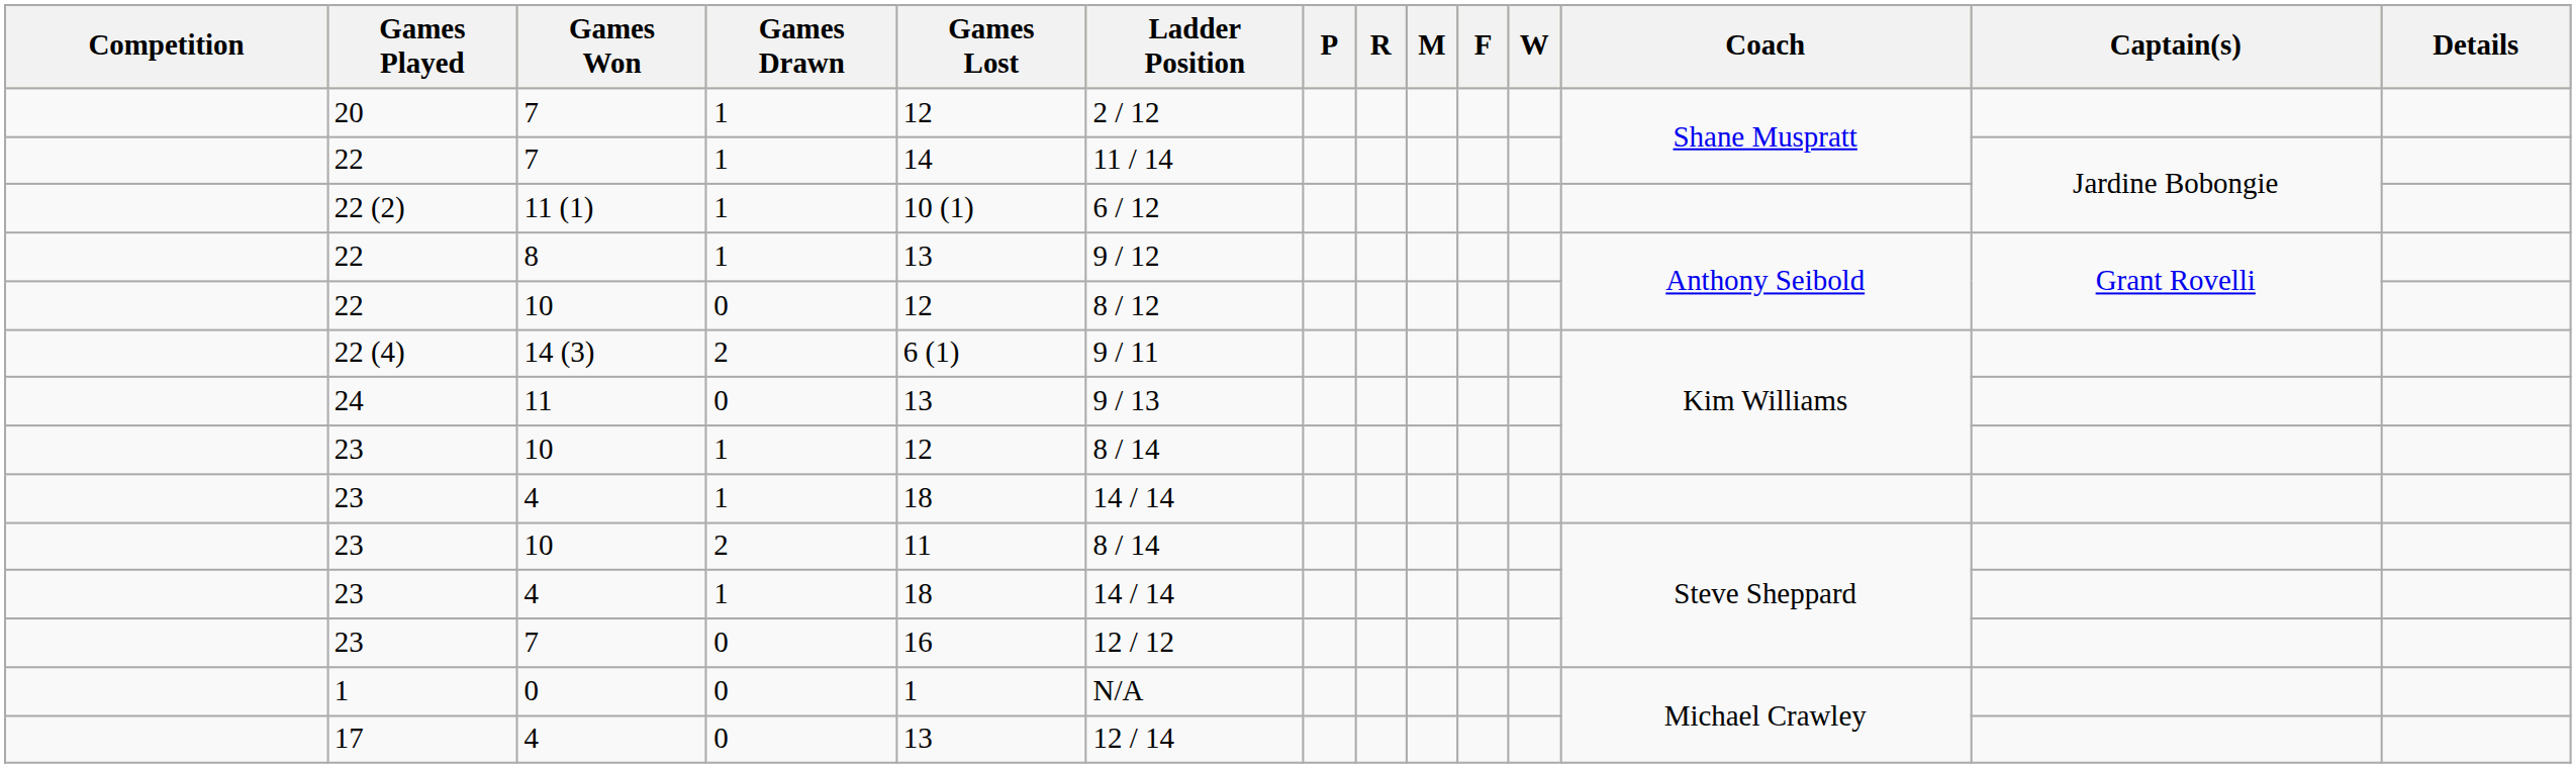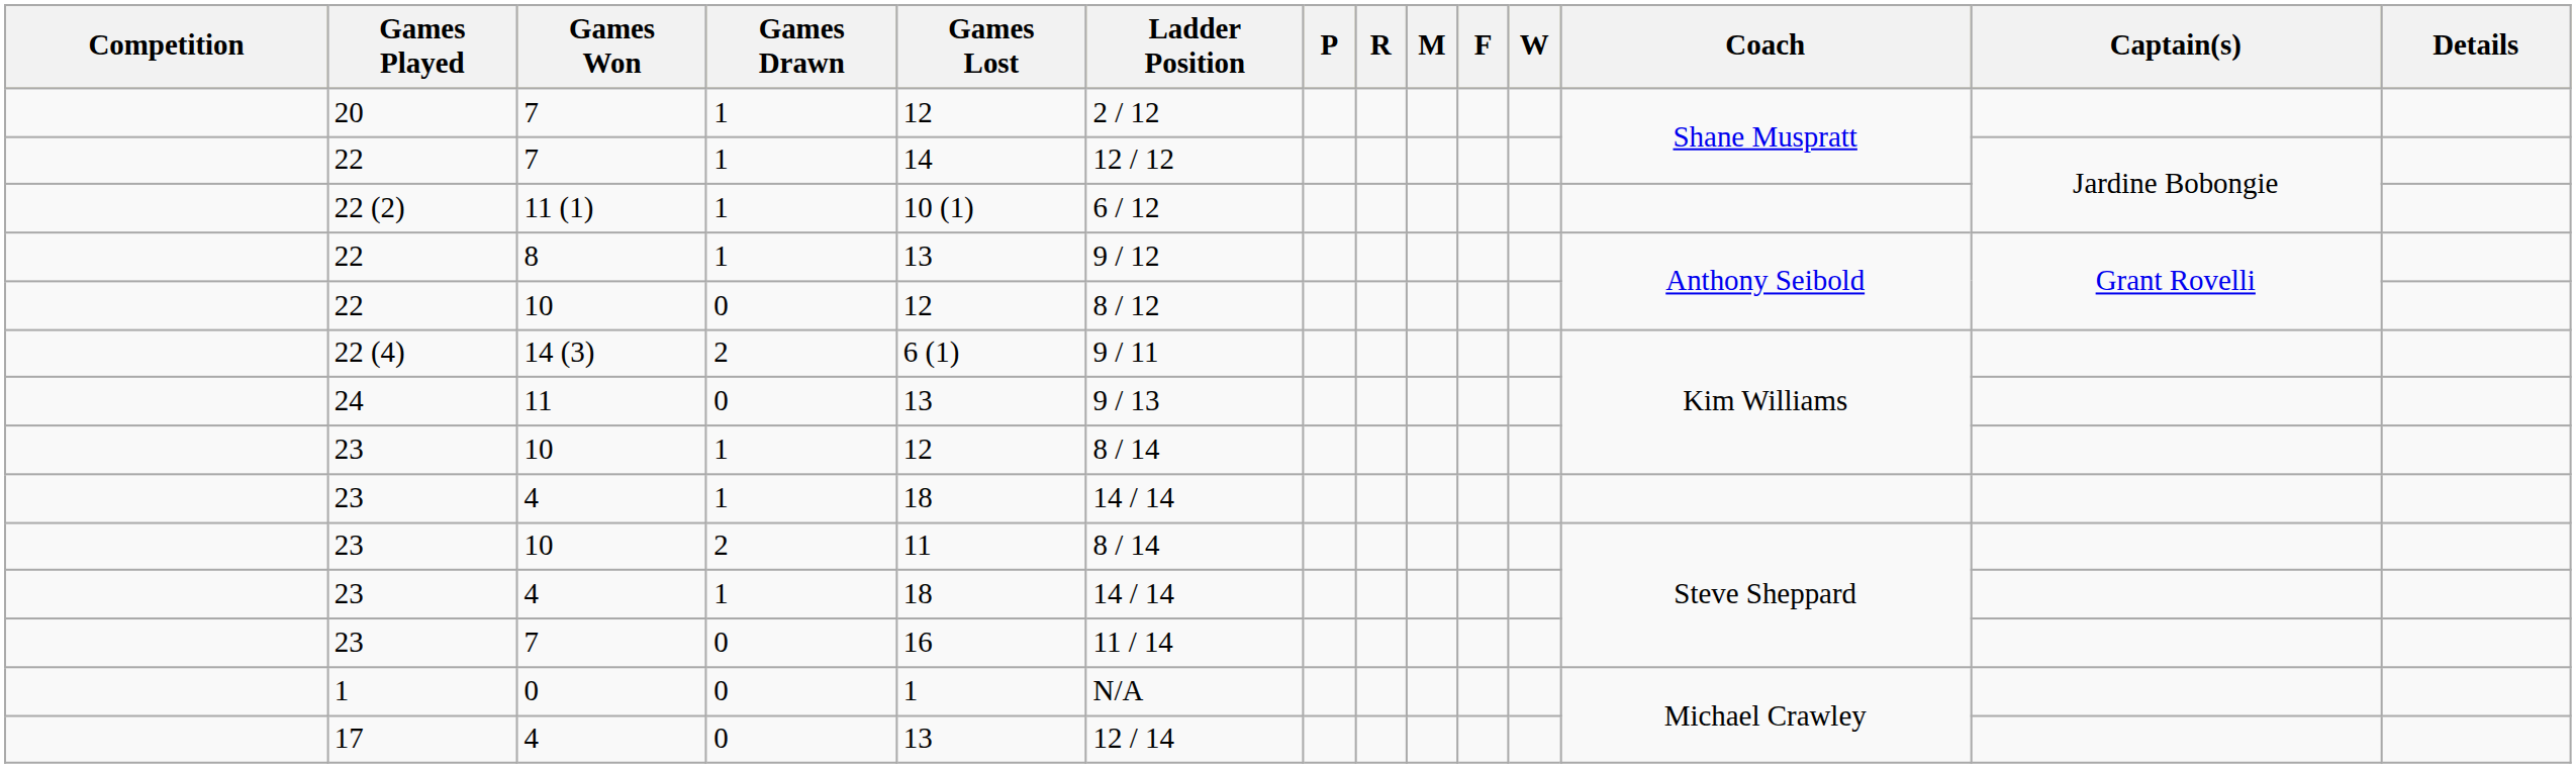22 / 7 | Ladder Position: 11 / 14 -> 12 / 12
23 / 7 | Ladder Position: 12 / 12 -> 11 / 14
